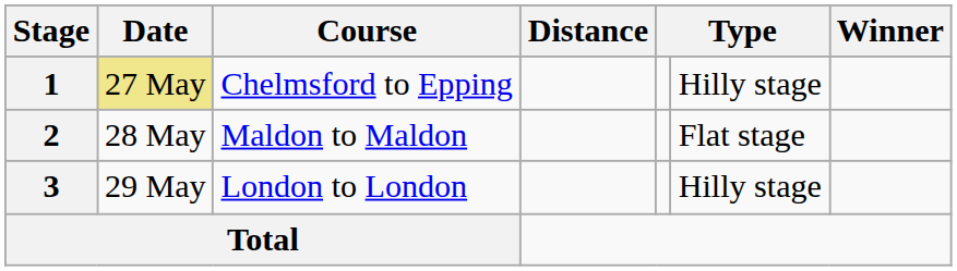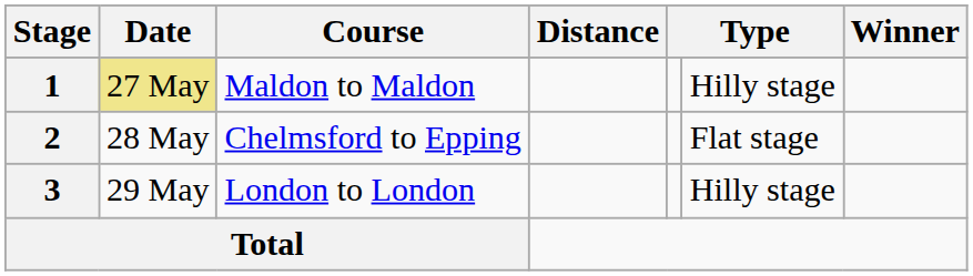1 | Course: Chelmsford to Epping -> Maldon to Maldon
2 | Course: Maldon to Maldon -> Chelmsford to Epping
